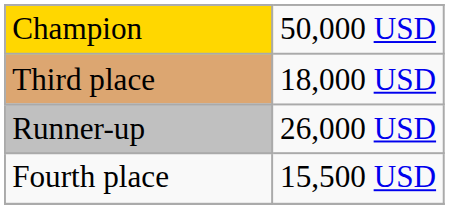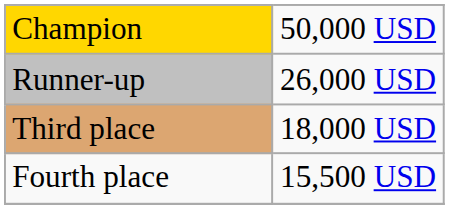rows swapped: Runner-up <-> Third place
